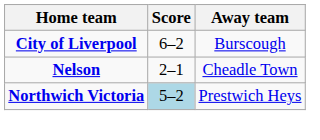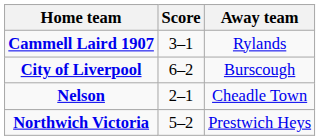+ row: Cammell Laird 1907 | 3–1 | Rylands
Northwich Victoria | Score: lightblue background -> no background
